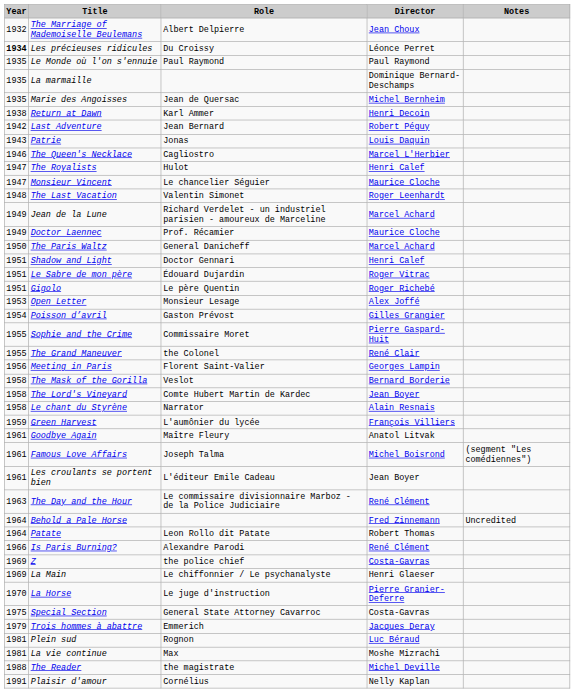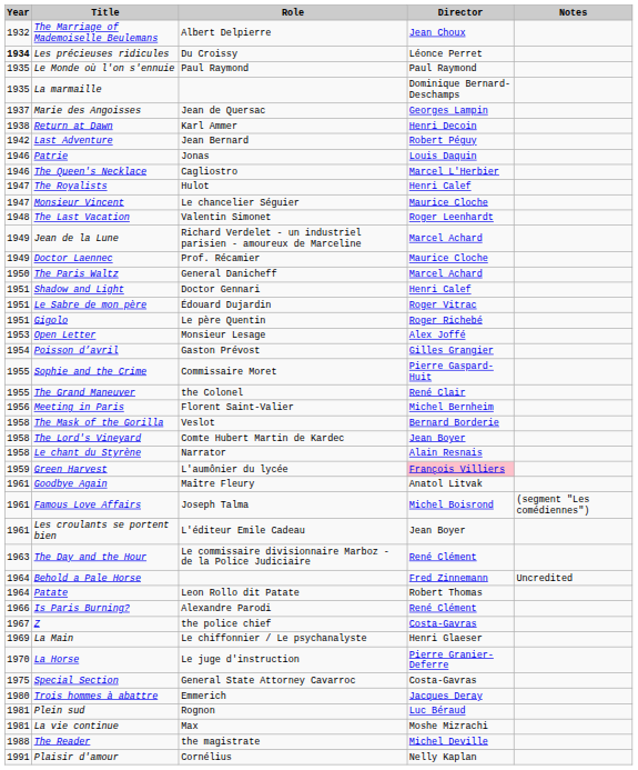Marie des Angoisses | Year: 1935 -> 1937
Marie des Angoisses | Director: Michel Bernheim -> Georges Lampin
Patrie | Year: 1943 -> 1946
Meeting in Paris | Director: Georges Lampin -> Michel Bernheim
Green Harvest | Director: no background -> pink background
Z | Year: 1969 -> 1967
Trois hommes à abattre | Year: 1979 -> 1980
